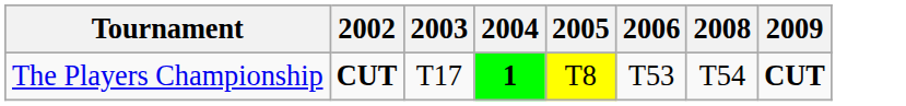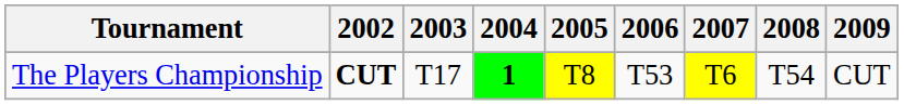+ column: 2007 | T6
The Players Championship | 2009: bold -> normal
